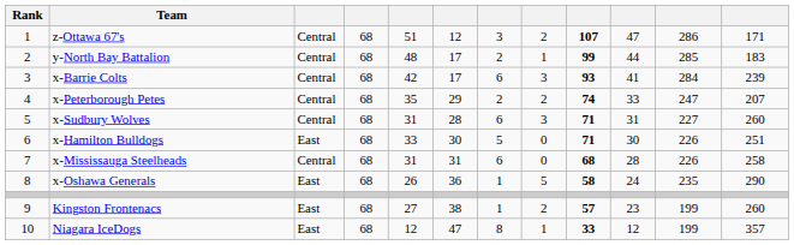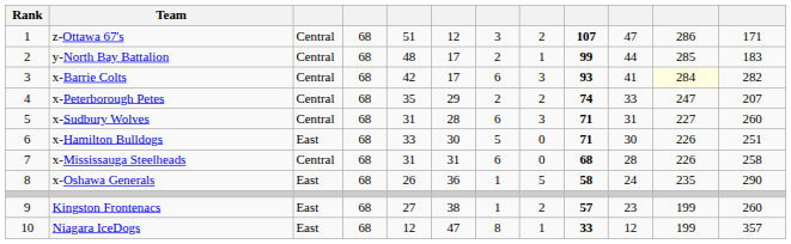x-Barrie Colts | column 11: no background -> lightyellow background
x-Barrie Colts | column 12: 239 -> 282
